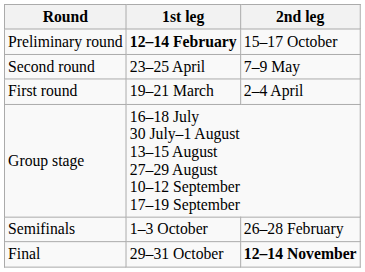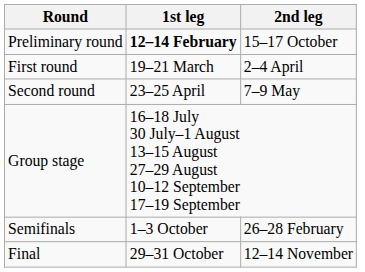rows swapped: First round <-> Second round
Final | 2nd leg: bold -> normal
